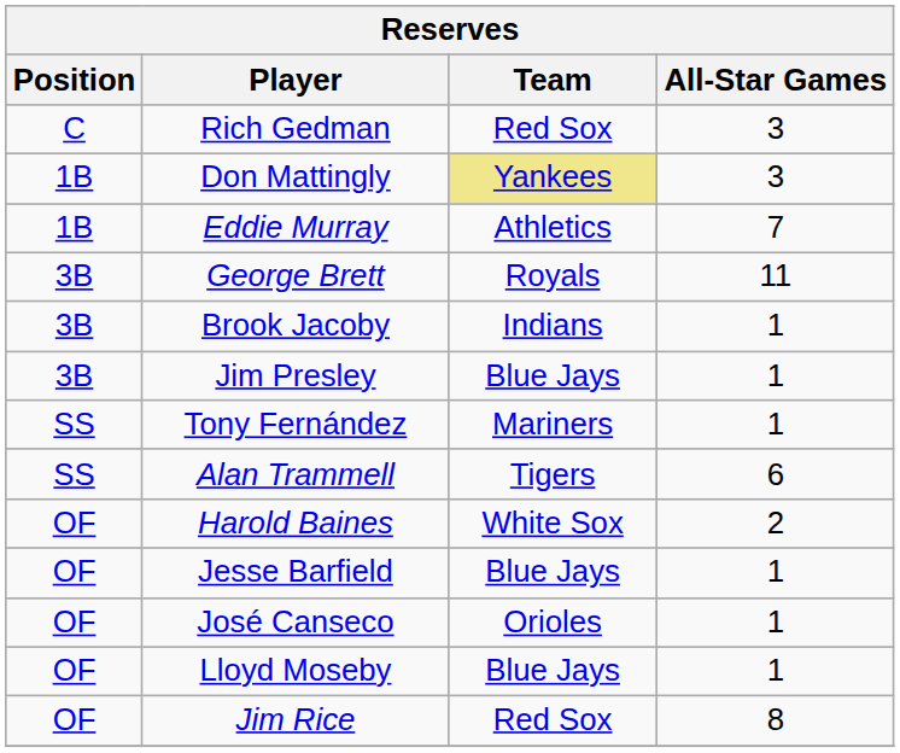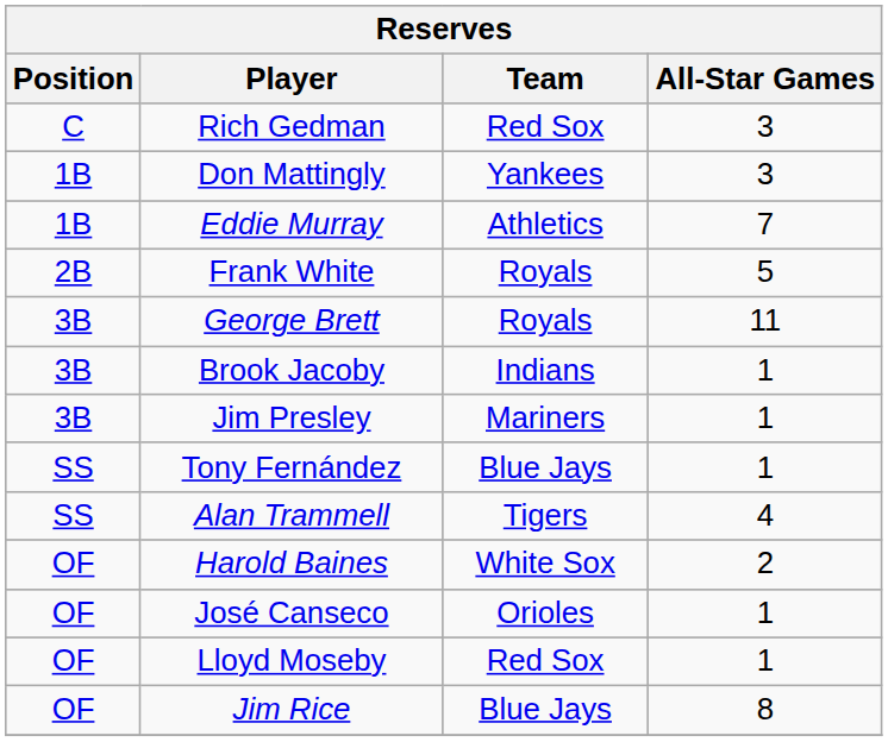Don Mattingly | Team: khaki background -> no background
+ row: 2B | Frank White | Royals | 5
Jim Presley | Team: Blue Jays -> Mariners
Tony Fernández | Team: Mariners -> Blue Jays
Alan Trammell | All-Star Games: 6 -> 4
- row: OF | Jesse Barfield | Blue Jays | 1
Lloyd Moseby | Team: Blue Jays -> Red Sox
Jim Rice | Team: Red Sox -> Blue Jays
